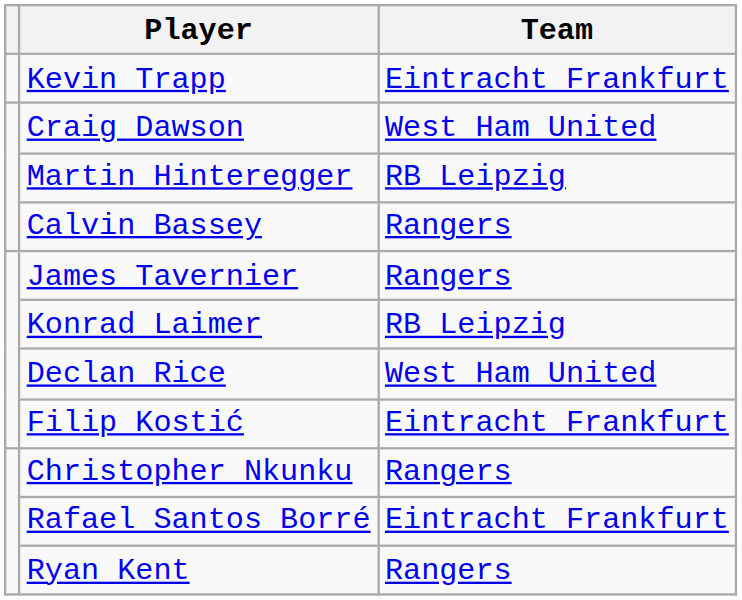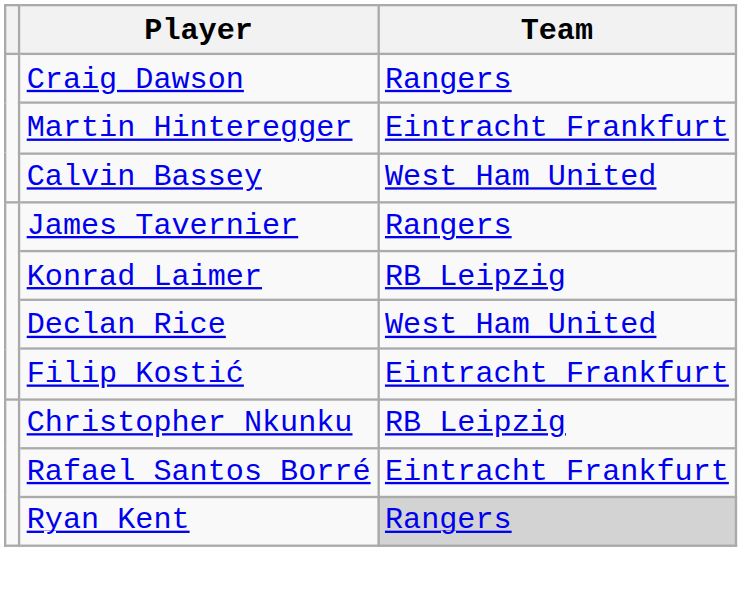- row: Kevin Trapp | Eintracht Frankfurt
Craig Dawson | Team: West Ham United -> Rangers
Martin Hinteregger | Team: RB Leipzig -> Eintracht Frankfurt
Calvin Bassey | Team: Rangers -> West Ham United
Christopher Nkunku | Team: Rangers -> RB Leipzig
Ryan Kent | Team: no background -> lightgrey background
